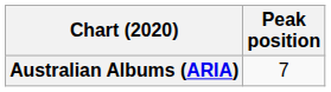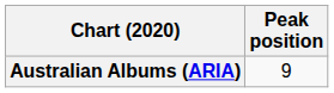Australian Albums (ARIA) | Peak position: 7 -> 9
